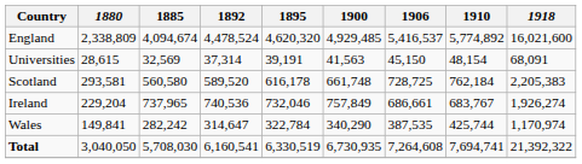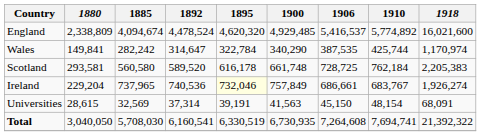rows swapped: Wales <-> Universities
Ireland | 1895: no background -> lightyellow background
